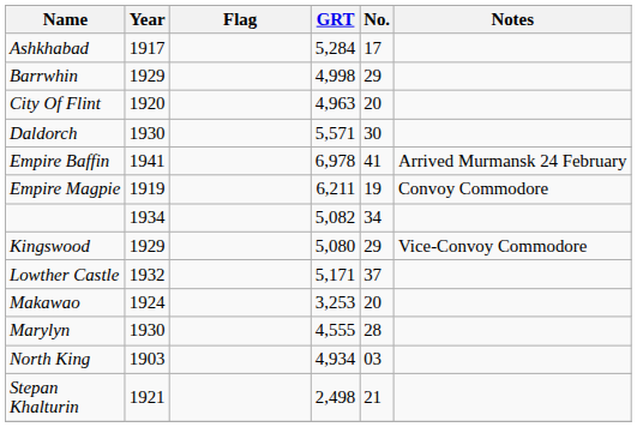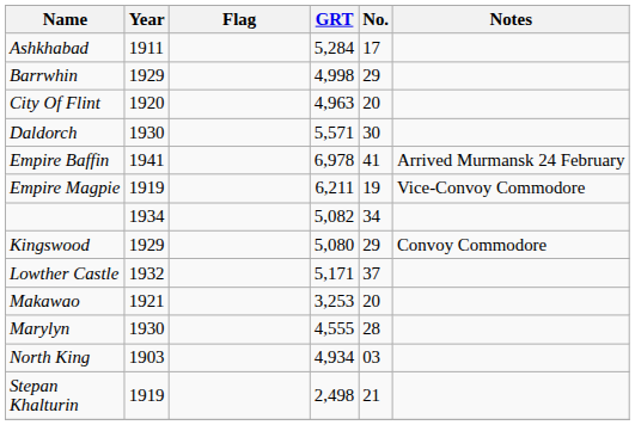Ashkhabad | Year: 1917 -> 1911
Empire Magpie | Notes: Convoy Commodore -> Vice-Convoy Commodore
Kingswood | Notes: Vice-Convoy Commodore -> Convoy Commodore
Makawao | Year: 1924 -> 1921
Stepan Khalturin | Year: 1921 -> 1919
